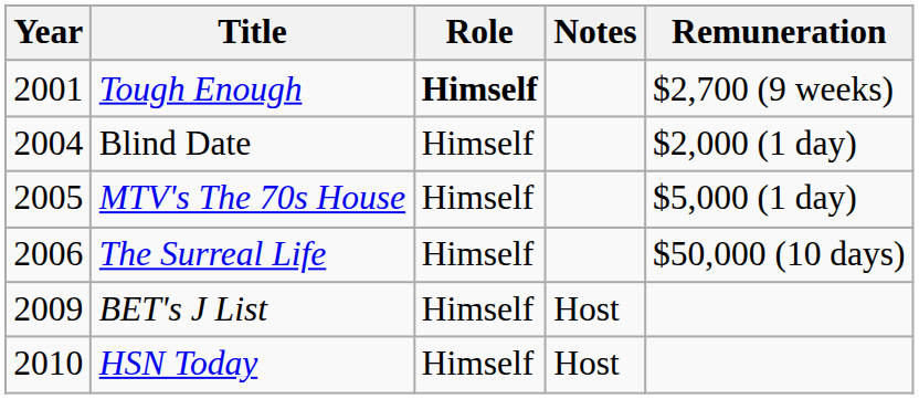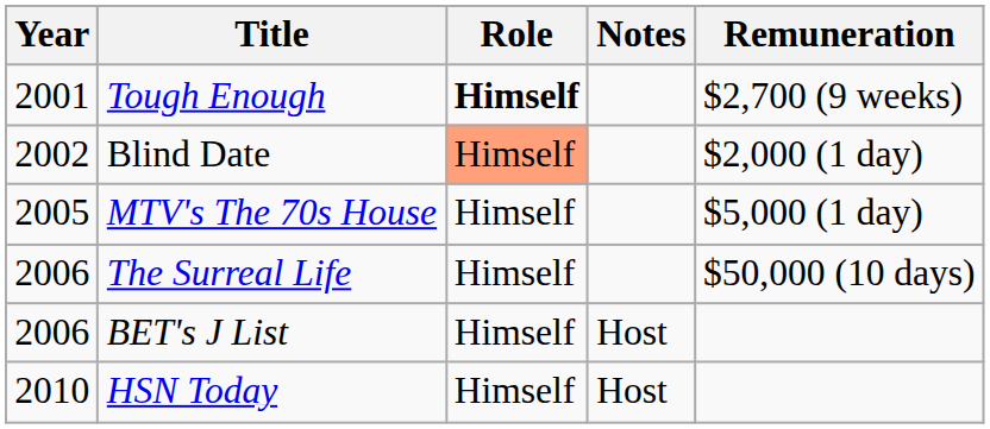Blind Date | Year: 2004 -> 2002
Blind Date | Role: no background -> lightsalmon background
BET's J List | Year: 2009 -> 2006
